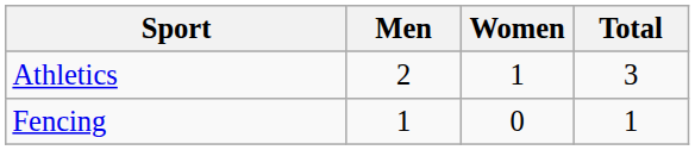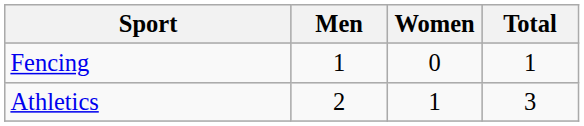rows swapped: Athletics <-> Fencing
